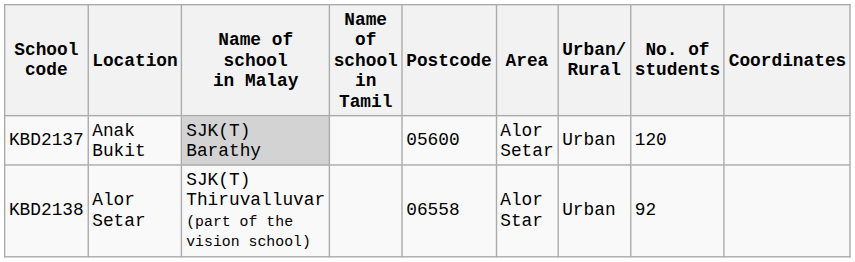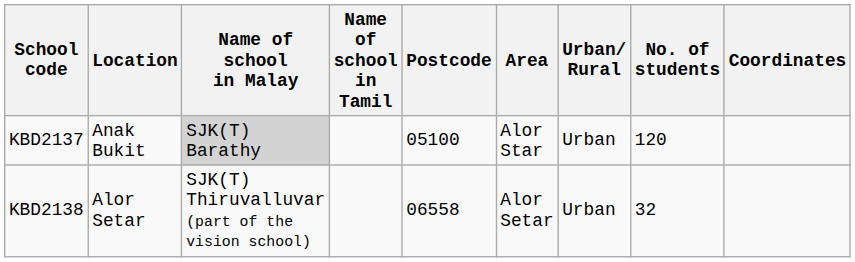KBD2137 | Postcode: 05600 -> 05100
KBD2137 | Area: Alor Setar -> Alor Star
KBD2138 | Area: Alor Star -> Alor Setar
KBD2138 | No. of students: 92 -> 32
